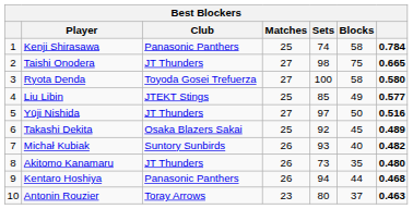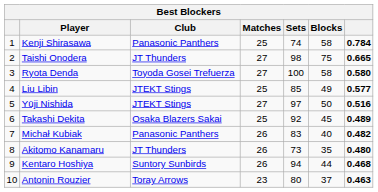Yūji Nishida | Club: JT Thunders -> JTEKT Stings
Michał Kubiak | Club: Suntory Sunbirds -> Panasonic Panthers
Michał Kubiak | Sets: 93 -> 83
Kentaro Hoshiya | Club: Panasonic Panthers -> Suntory Sunbirds
